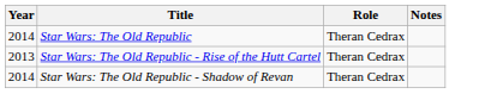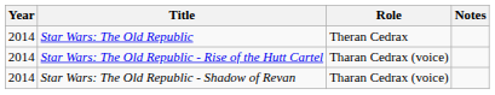Star Wars: The Old Republic - Rise of the Hutt Cartel | Year: 2013 -> 2014
Star Wars: The Old Republic - Rise of the Hutt Cartel | Role: Theran Cedrax -> Tharan Cedrax (voice)
Star Wars: The Old Republic - Shadow of Revan | Role: Theran Cedrax -> Tharan Cedrax (voice)
